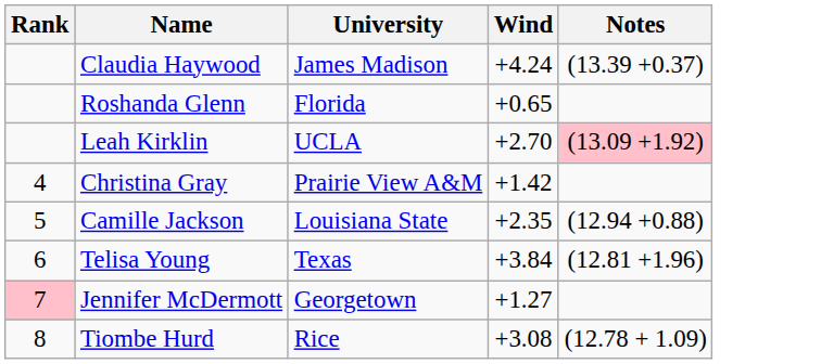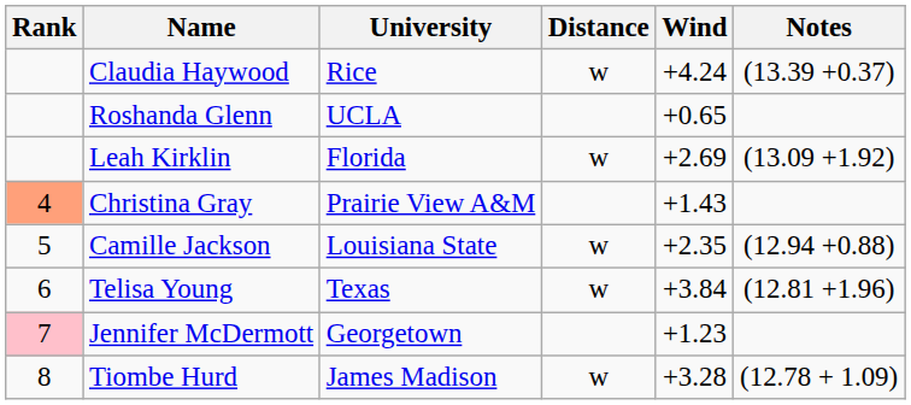+ column: Distance | w | w | w | w | w
Claudia Haywood | University: James Madison -> Rice
Roshanda Glenn | University: Florida -> UCLA
Leah Kirklin | University: UCLA -> Florida
Leah Kirklin | Wind: +2.70 -> +2.69
Leah Kirklin | Notes: pink background -> no background
Christina Gray | Rank: no background -> lightsalmon background
Christina Gray | Wind: +1.42 -> +1.43
Jennifer McDermott | Wind: +1.27 -> +1.23
Tiombe Hurd | University: Rice -> James Madison
Tiombe Hurd | Wind: +3.08 -> +3.28
